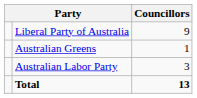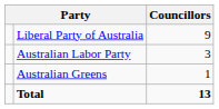rows swapped: Australian Labor Party <-> Australian Greens
